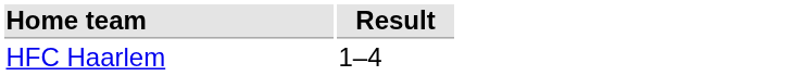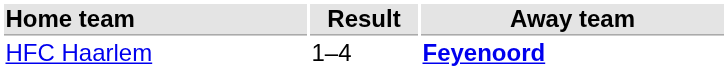+ column: Away team | Feyenoord
